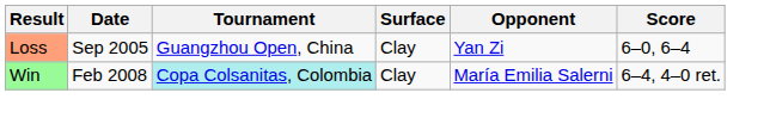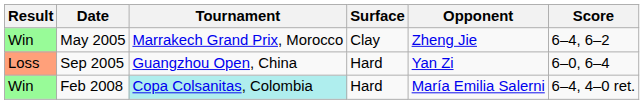+ row: Win | May 2005 | Marrakech Grand Prix, Morocco | Clay | Zheng Jie | 6–4, 6–2
Sep 2005 | Surface: Clay -> Hard
Feb 2008 | Surface: Clay -> Hard
